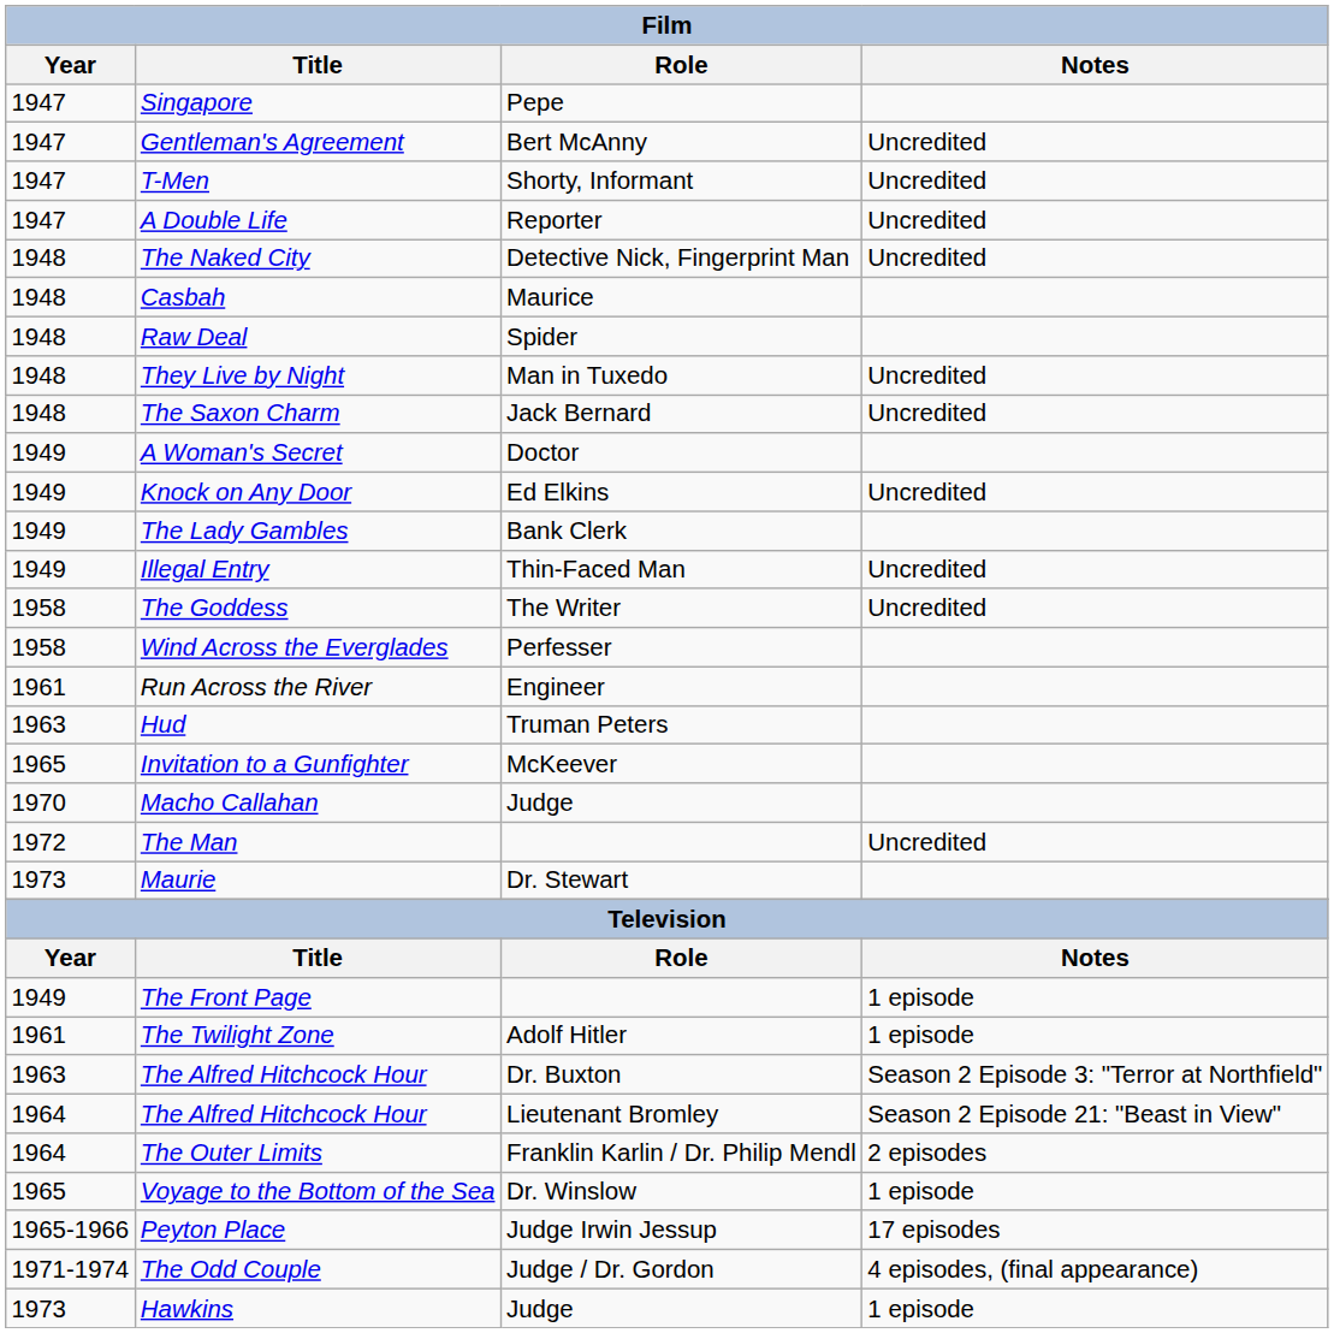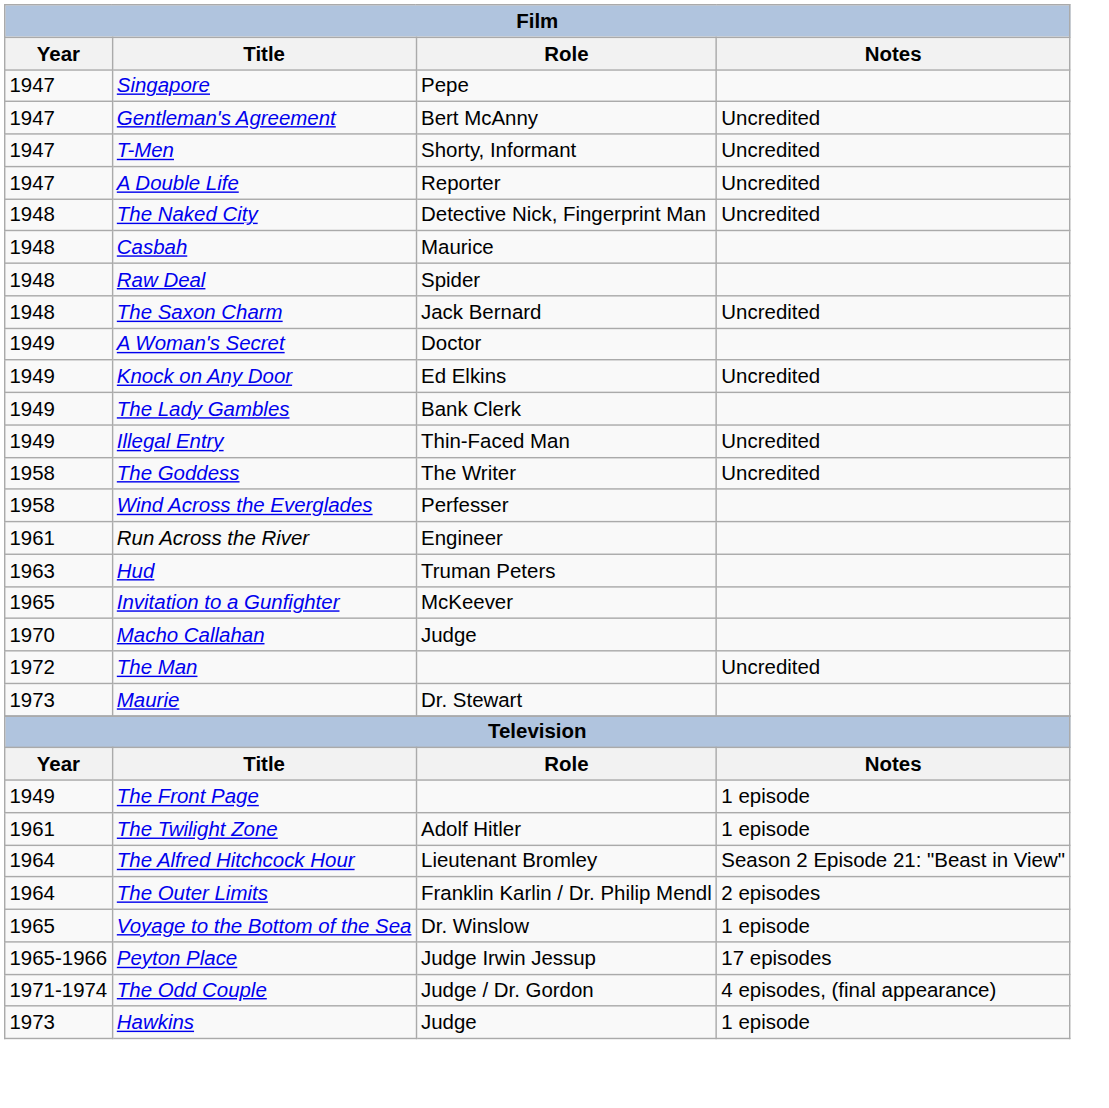- row: 1948 | They Live by Night | Man in Tuxedo | Uncredited
- row: 1963 | The Alfred Hitchcock Hour | Dr. Buxton | Season 2 Episode 3: "Terror at Northfield"
